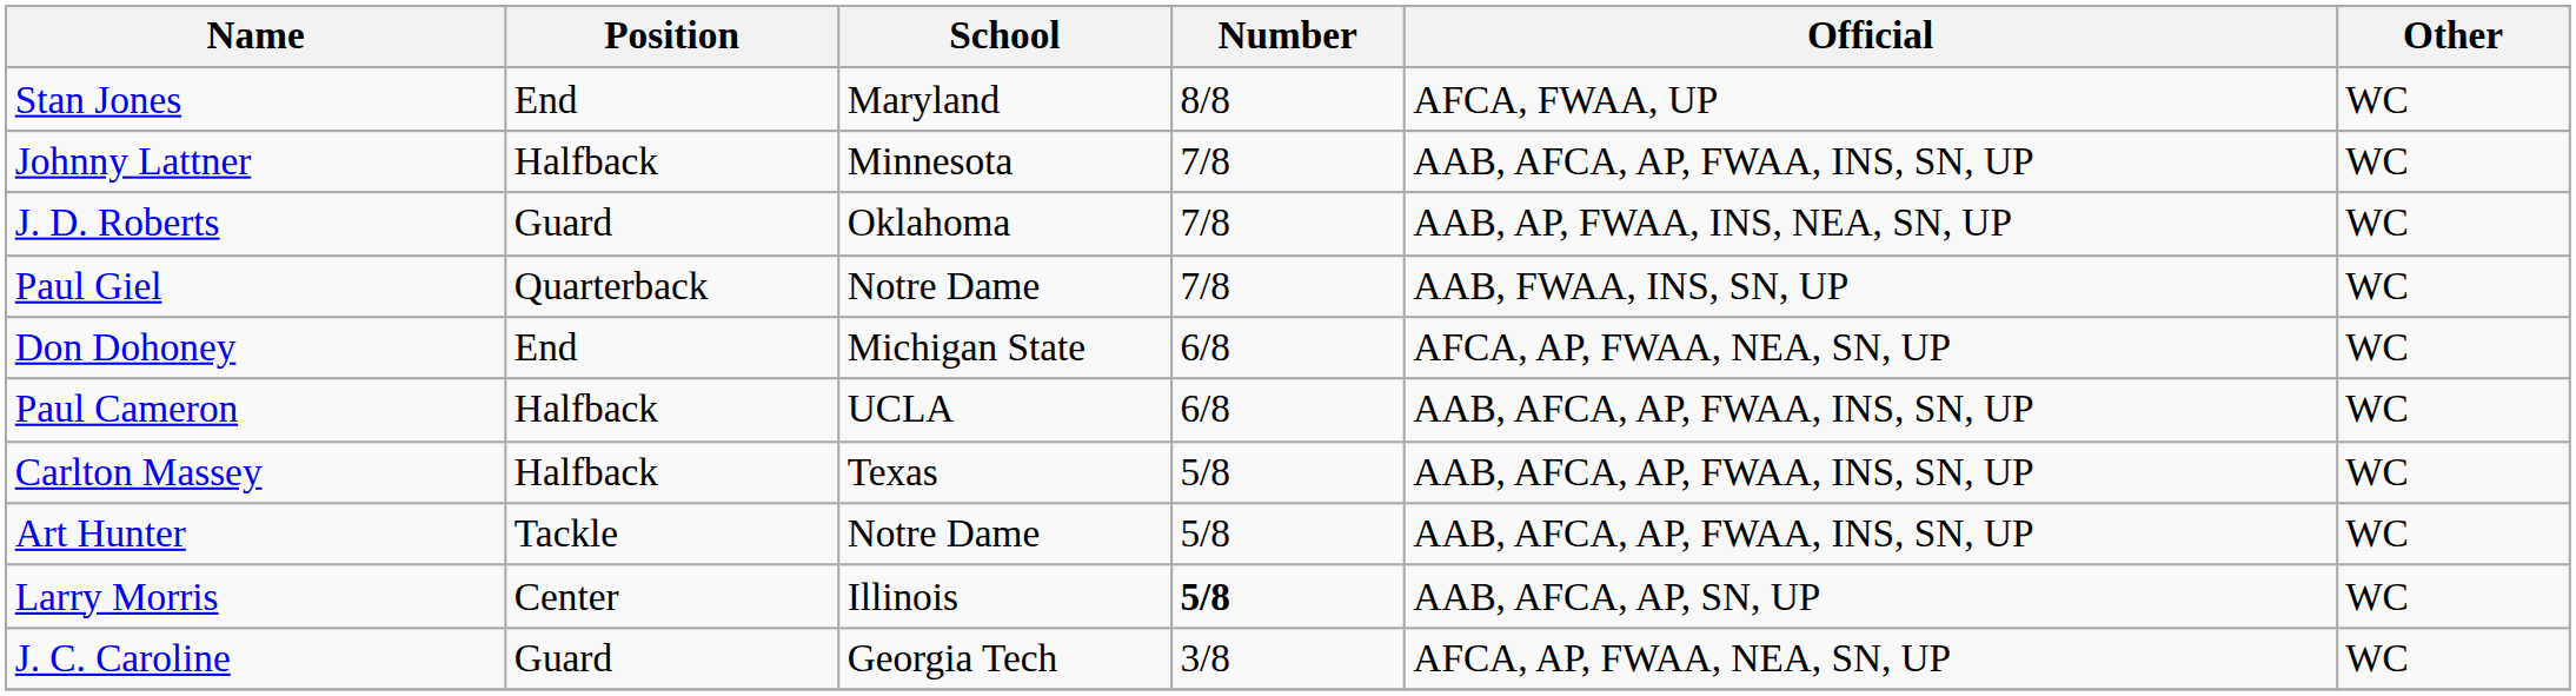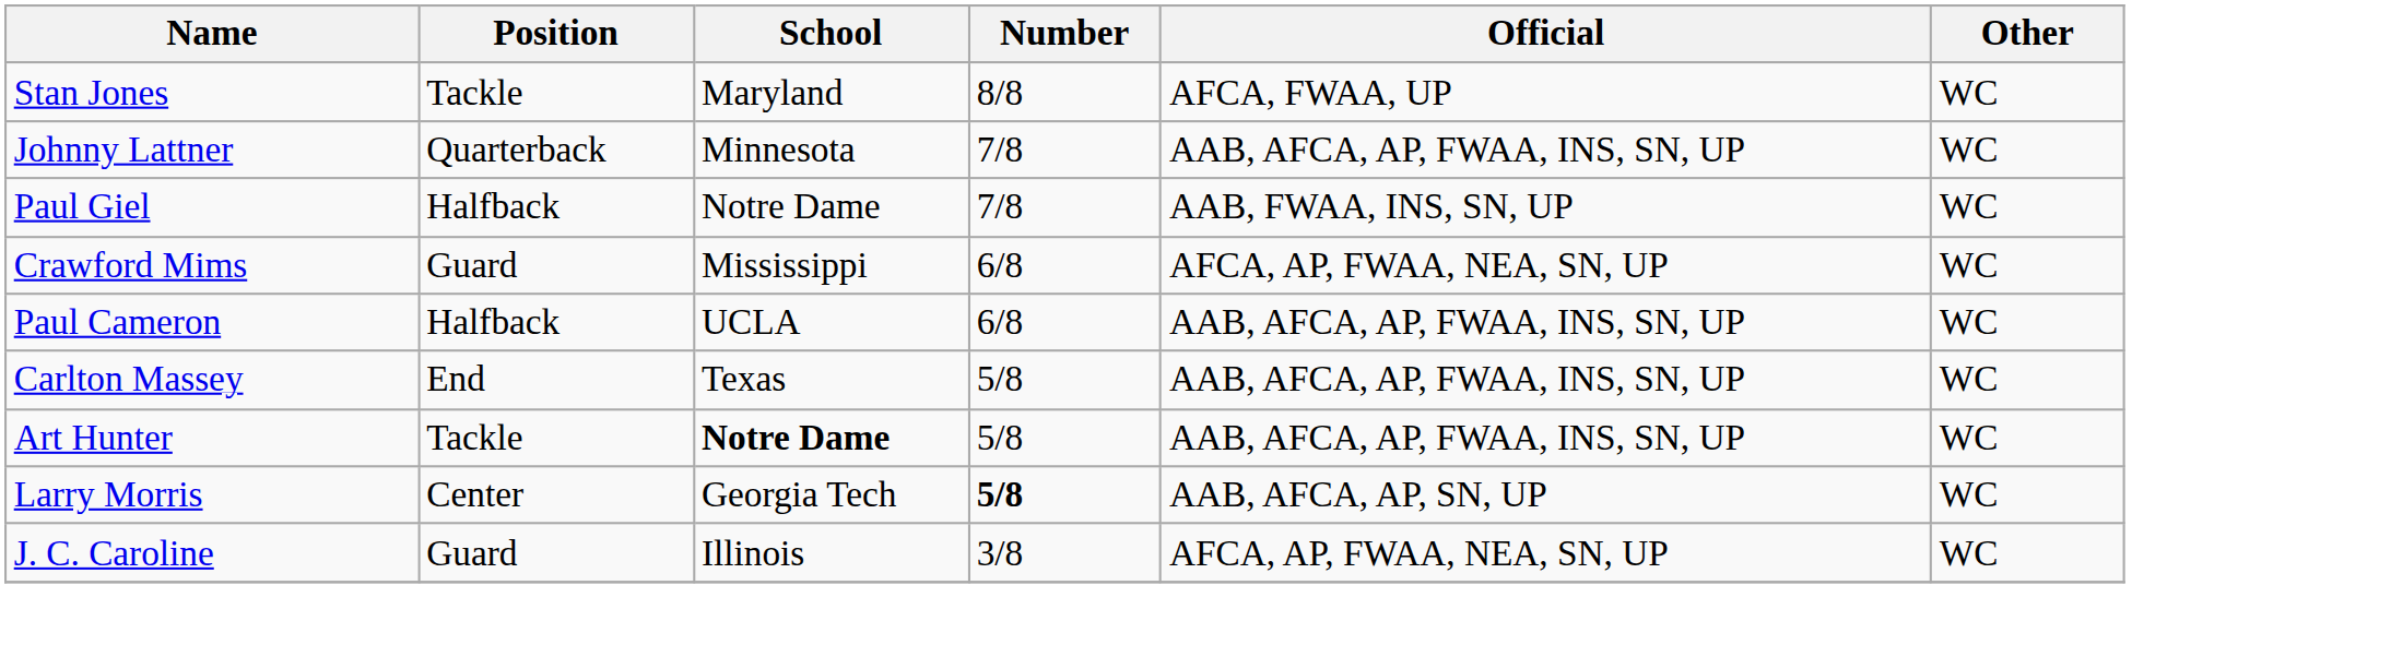Stan Jones | Position: End -> Tackle
Johnny Lattner | Position: Halfback -> Quarterback
- row: J. D. Roberts | Guard | Oklahoma | 7/8 | AAB, AP, FWAA, INS, NEA, SN, UP | WC
Paul Giel | Position: Quarterback -> Halfback
- row: Don Dohoney | End | Michigan State | 6/8 | AFCA, AP, FWAA, NEA, SN, UP | WC
+ row: Crawford Mims | Guard | Mississippi | 6/8 | AFCA, AP, FWAA, NEA, SN, UP | WC
Carlton Massey | Position: Halfback -> End
Art Hunter | School: normal -> bold
Larry Morris | School: Illinois -> Georgia Tech
J. C. Caroline | School: Georgia Tech -> Illinois
